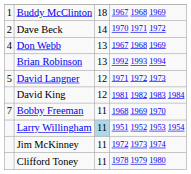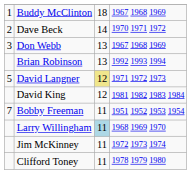Don Webb | column 1: 4 -> 3
David Langner | column 3: no background -> khaki background
Bobby Freeman | column 4: 1968 1969 1970 -> 1951 1952 1953 1954
Larry Willingham | column 4: 1951 1952 1953 1954 -> 1968 1969 1970
